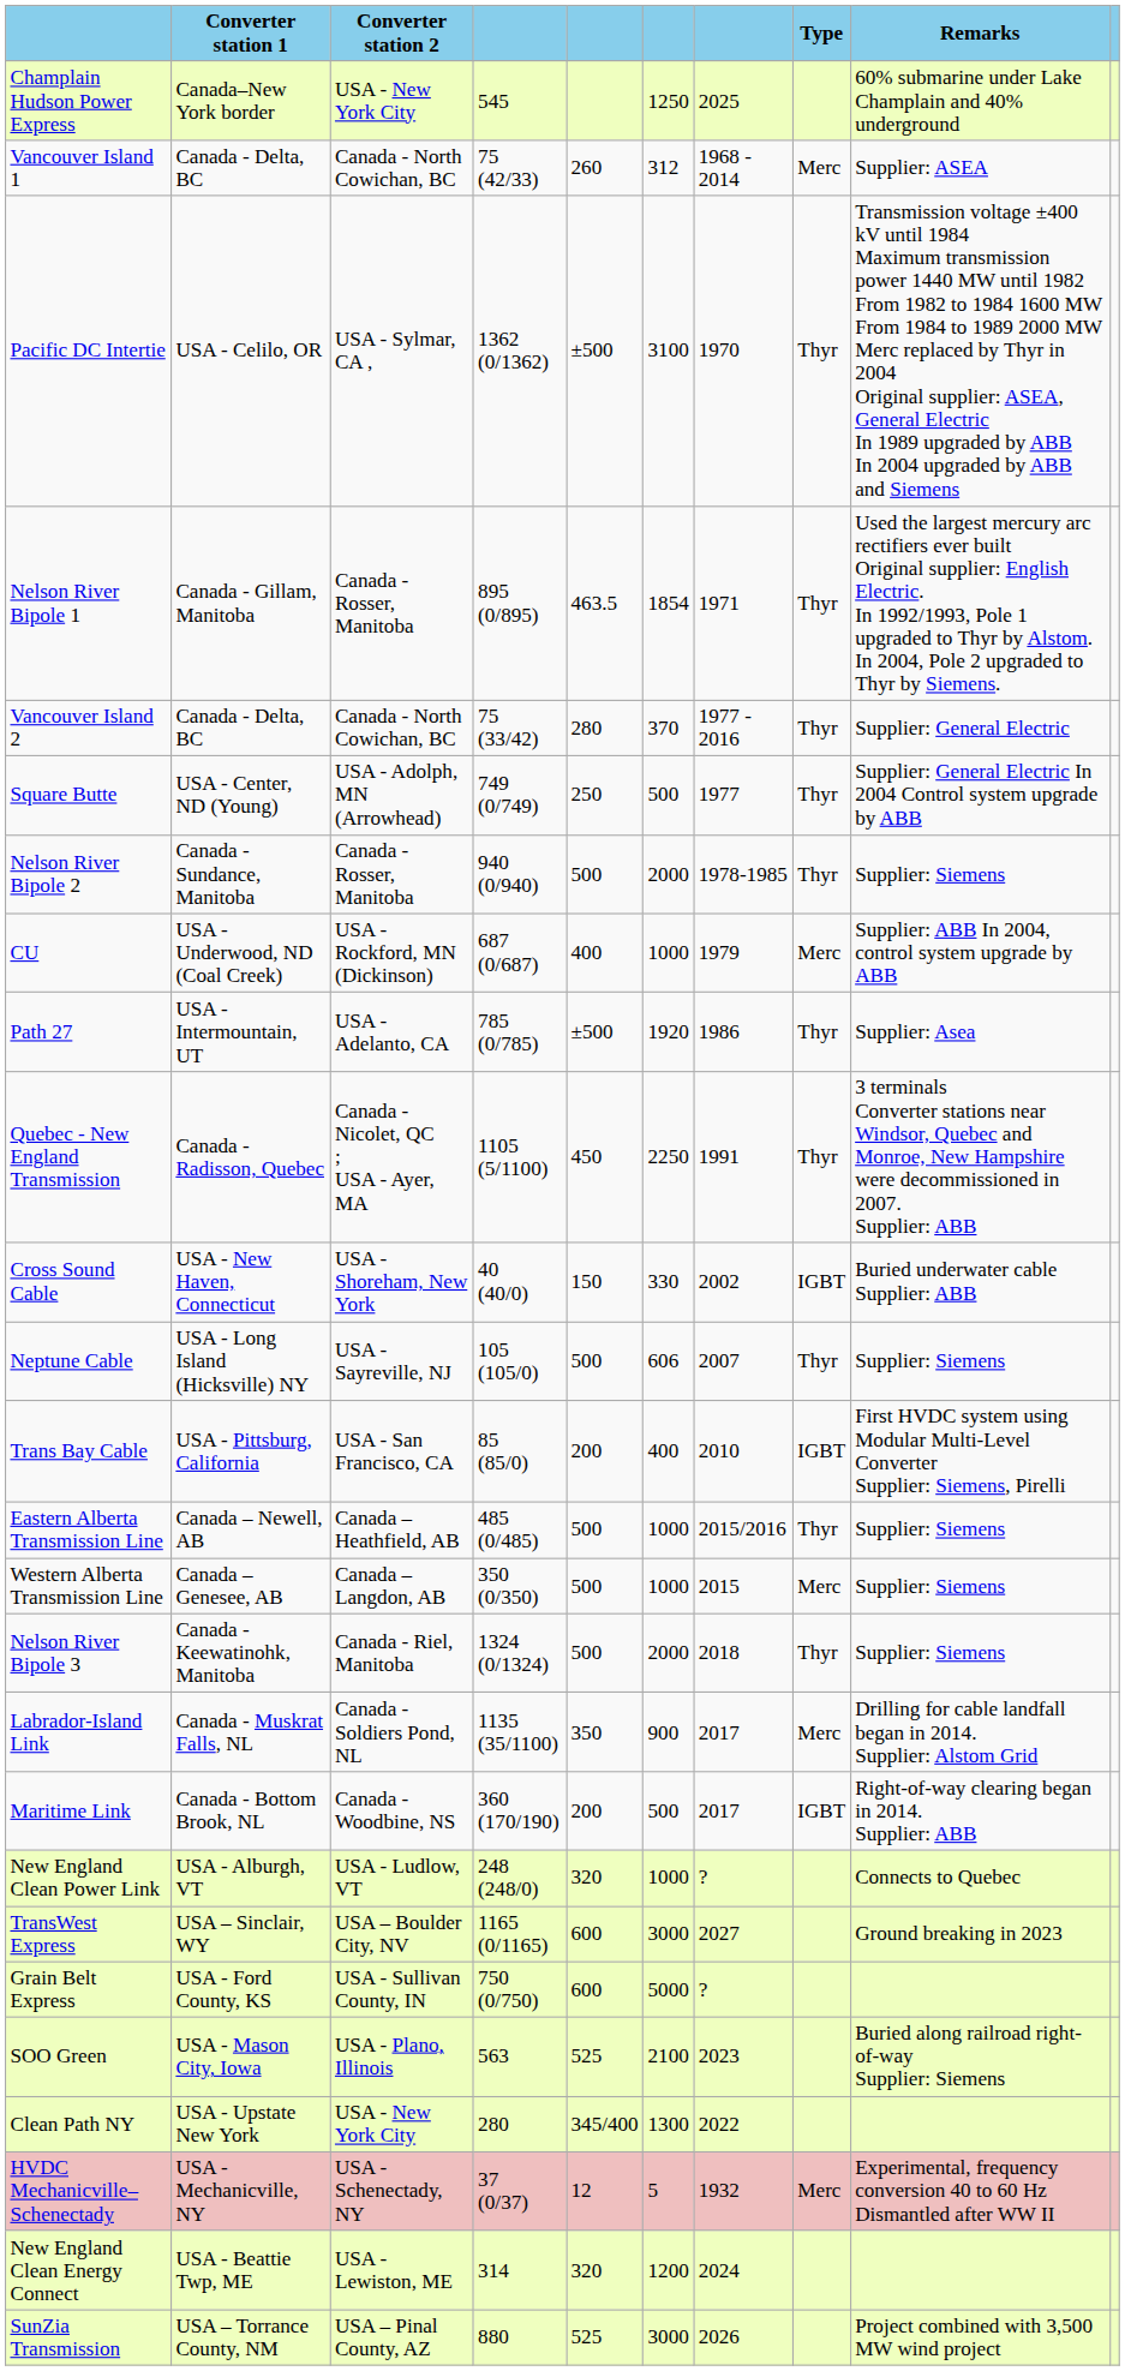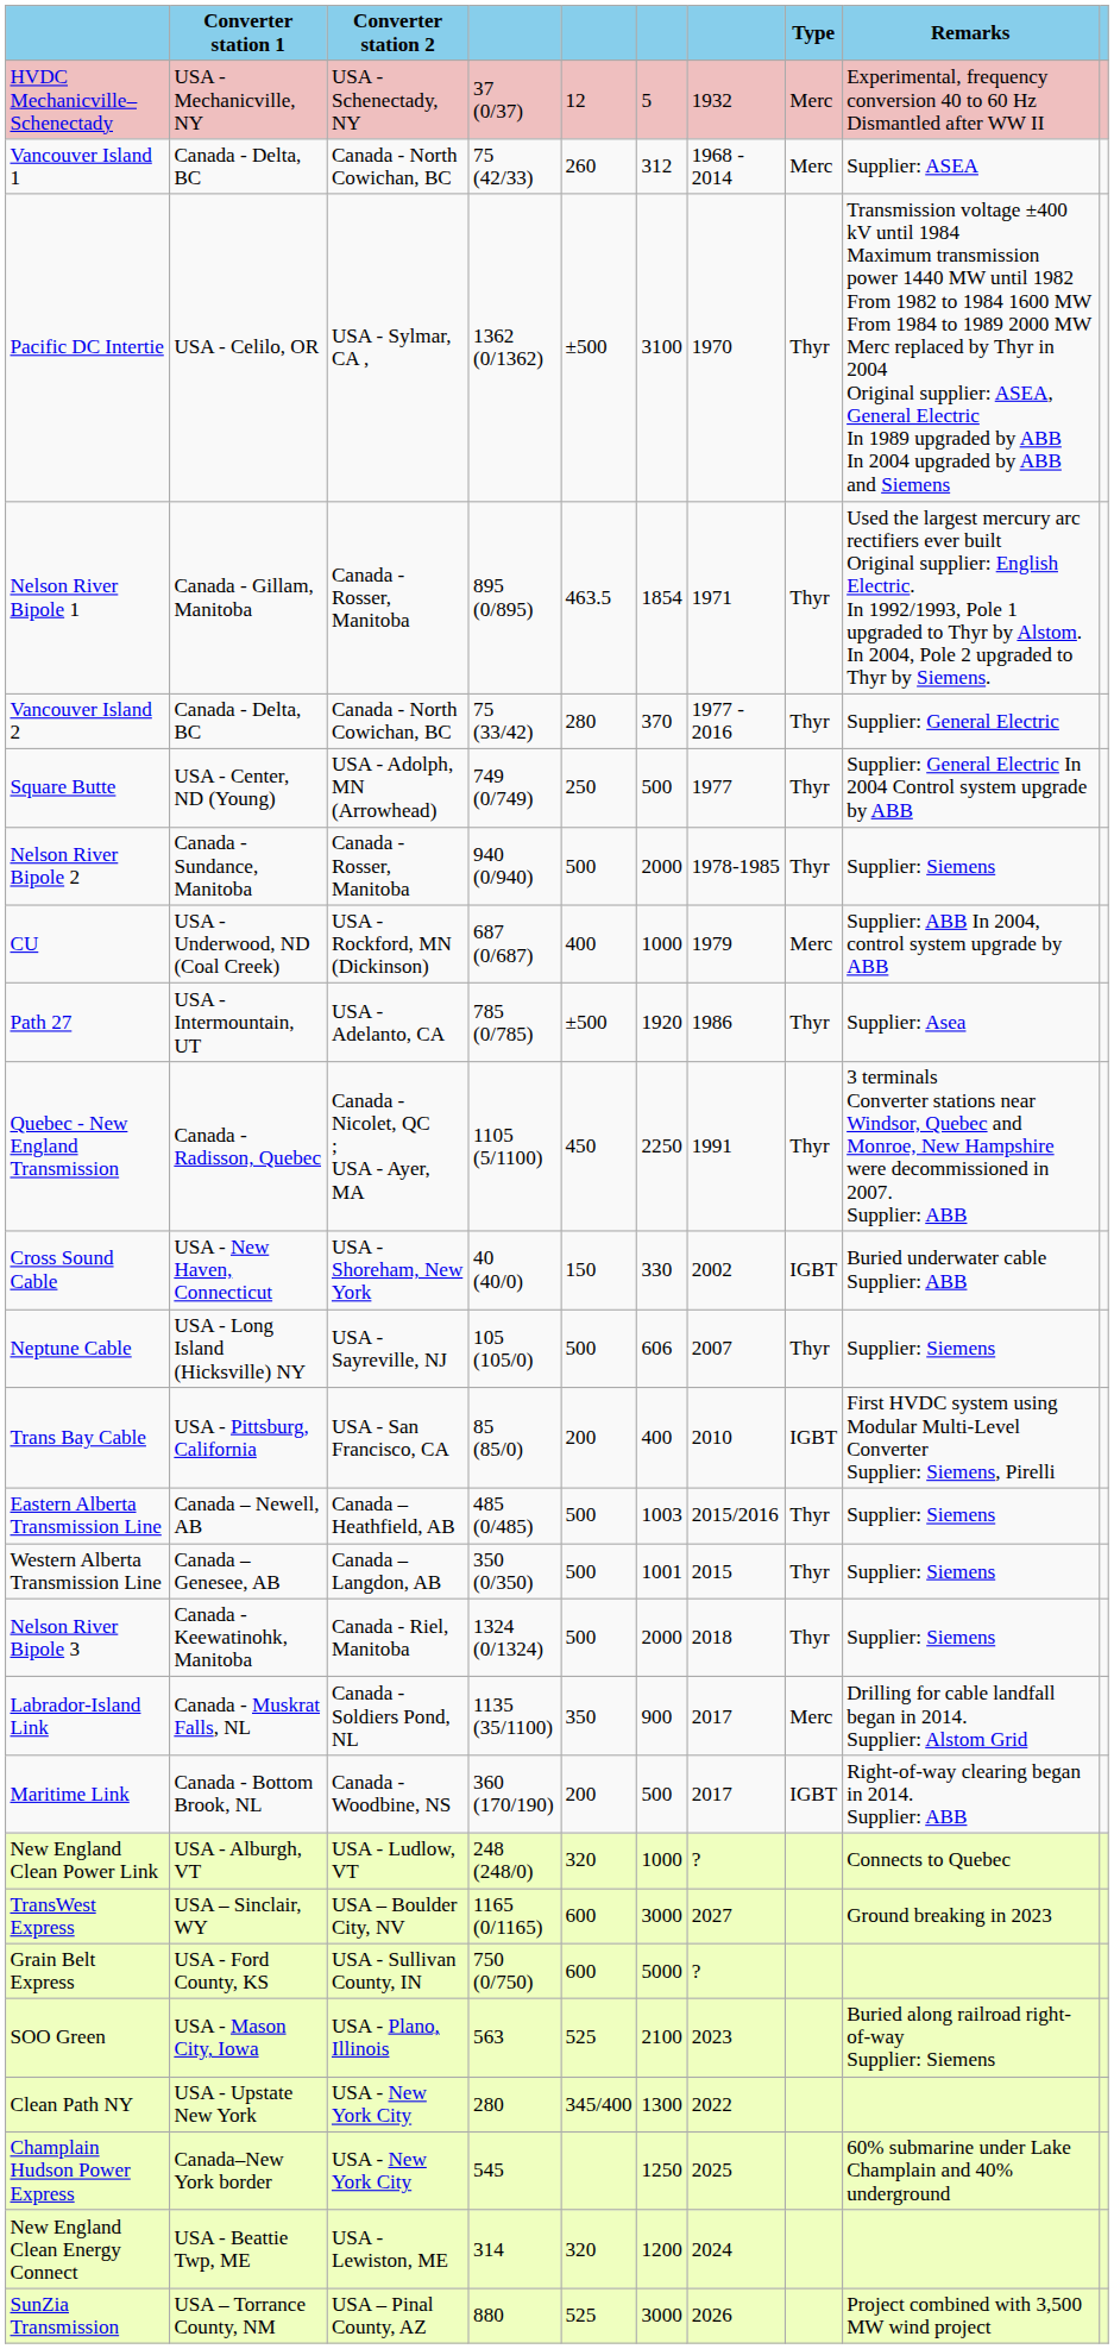rows swapped: HVDC Mechanicville–Schenectady <-> Champlain Hudson Power Express
Eastern Alberta Transmission Line | column 6: 1000 -> 1003
Western Alberta Transmission Line | column 6: 1000 -> 1001
Western Alberta Transmission Line | Type: Merc -> Thyr
